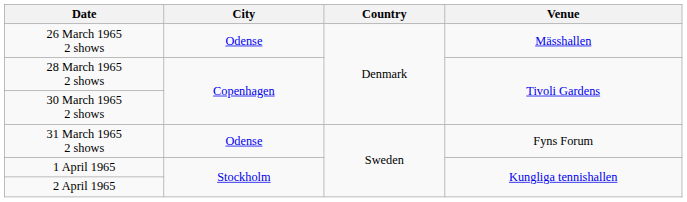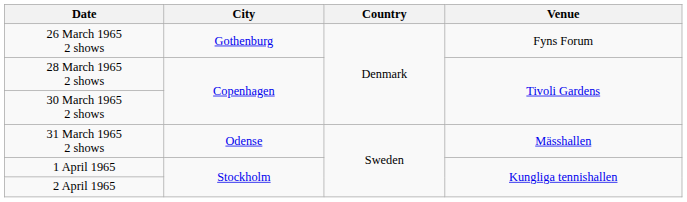26 March 1965 2 shows | City: Odense -> Gothenburg
26 March 1965 2 shows | Venue: Mässhallen -> Fyns Forum
31 March 1965 2 shows | Venue: Fyns Forum -> Mässhallen
